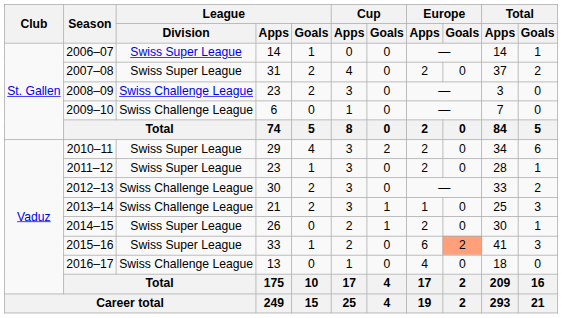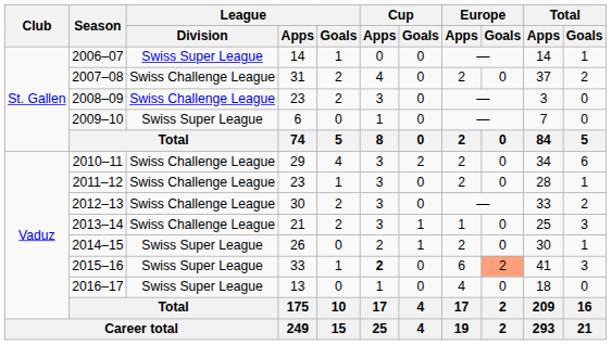2007–08 | League / Division: Swiss Super League -> Swiss Challenge League
2009–10 | League / Division: Swiss Challenge League -> Swiss Super League
2010–11 | League / Division: Swiss Super League -> Swiss Challenge League
2011–12 | League / Division: Swiss Super League -> Swiss Challenge League
2015–16 | Cup / Apps: normal -> bold
2016–17 | League / Division: Swiss Challenge League -> Swiss Super League
